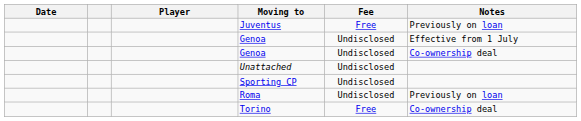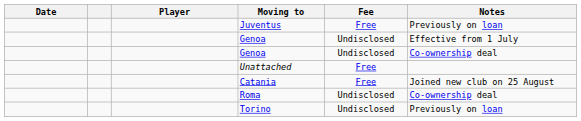Unattached | Fee: Undisclosed -> Free
+ row: Catania | Free | Joined new club on 25 August
- row: Sporting CP | Undisclosed
Roma | Notes: Previously on loan -> Co-ownership deal
Torino | Fee: Free -> Undisclosed
Torino | Notes: Co-ownership deal -> Previously on loan
